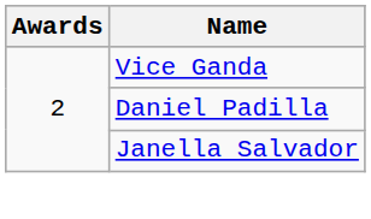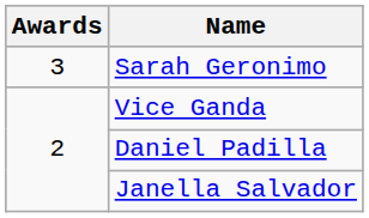+ row: 3 | Sarah Geronimo
